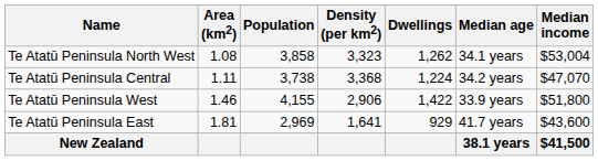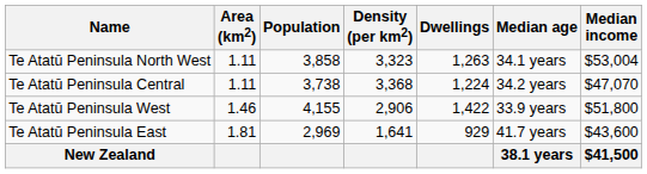Te Atatū Peninsula North West | Area (km2): 1.08 -> 1.11
Te Atatū Peninsula North West | Dwellings: 1,262 -> 1,263
